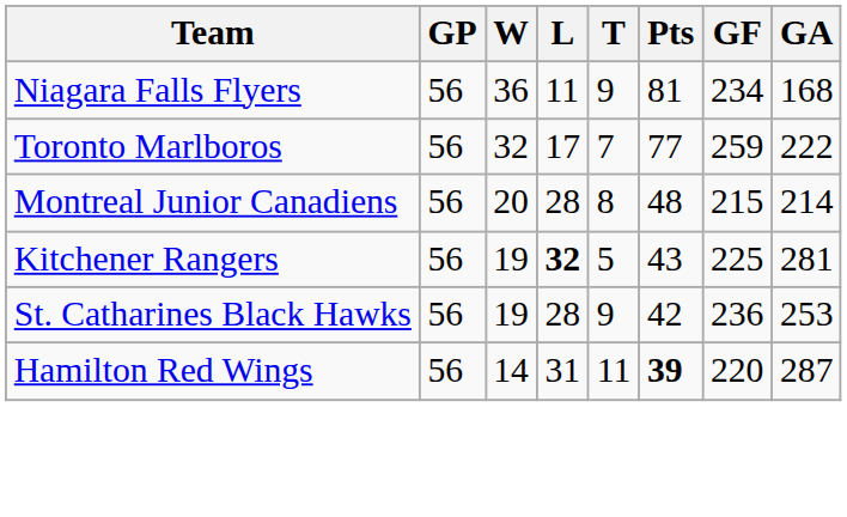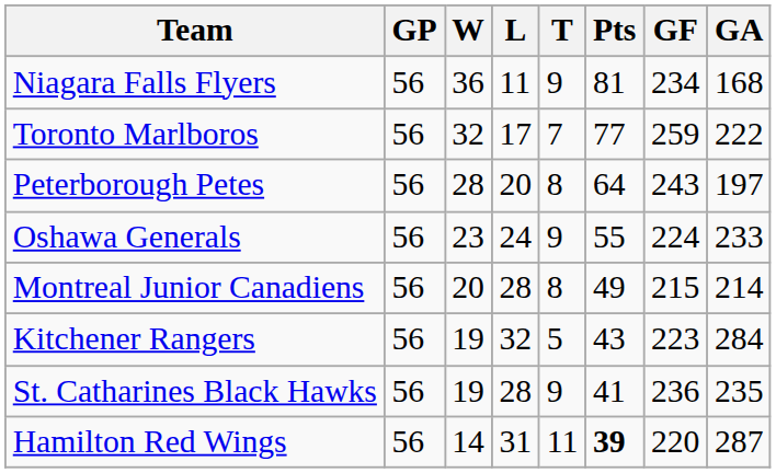+ row: Peterborough Petes | 56 | 28 | 20 | 8 | 64 | 243 | 197
+ row: Oshawa Generals | 56 | 23 | 24 | 9 | 55 | 224 | 233
Montreal Junior Canadiens | Pts: 48 -> 49
Kitchener Rangers | L: bold -> normal
Kitchener Rangers | GF: 225 -> 223
Kitchener Rangers | GA: 281 -> 284
St. Catharines Black Hawks | Pts: 42 -> 41
St. Catharines Black Hawks | GA: 253 -> 235
